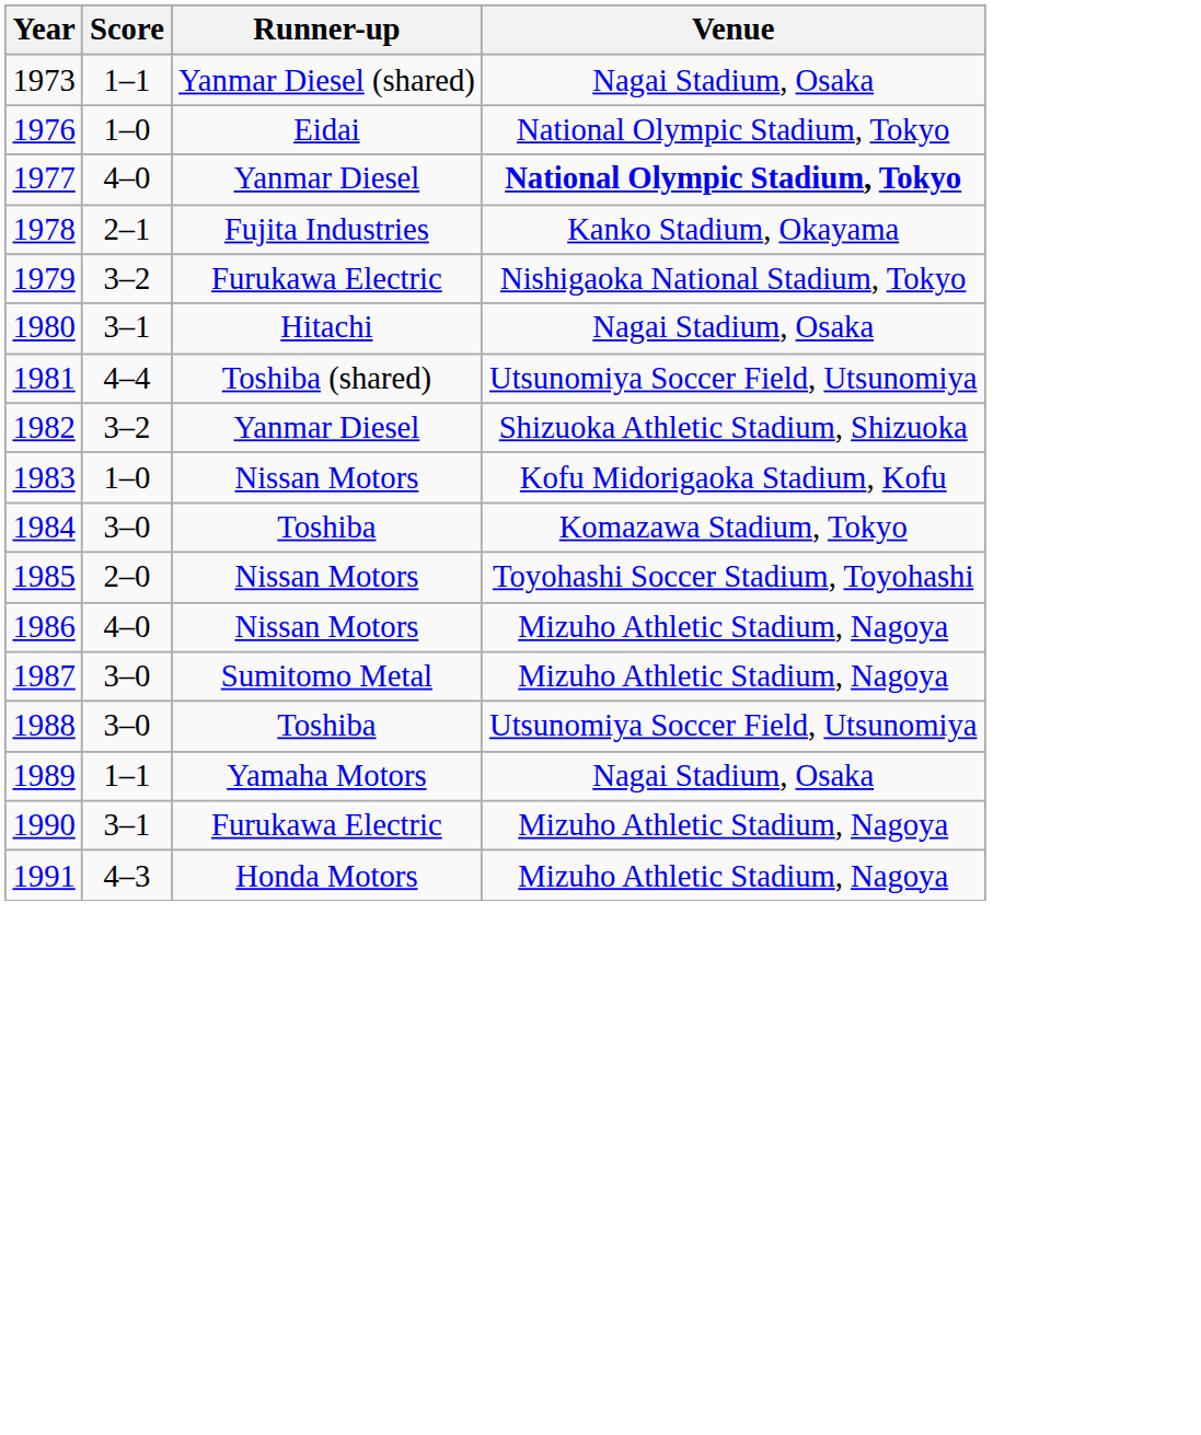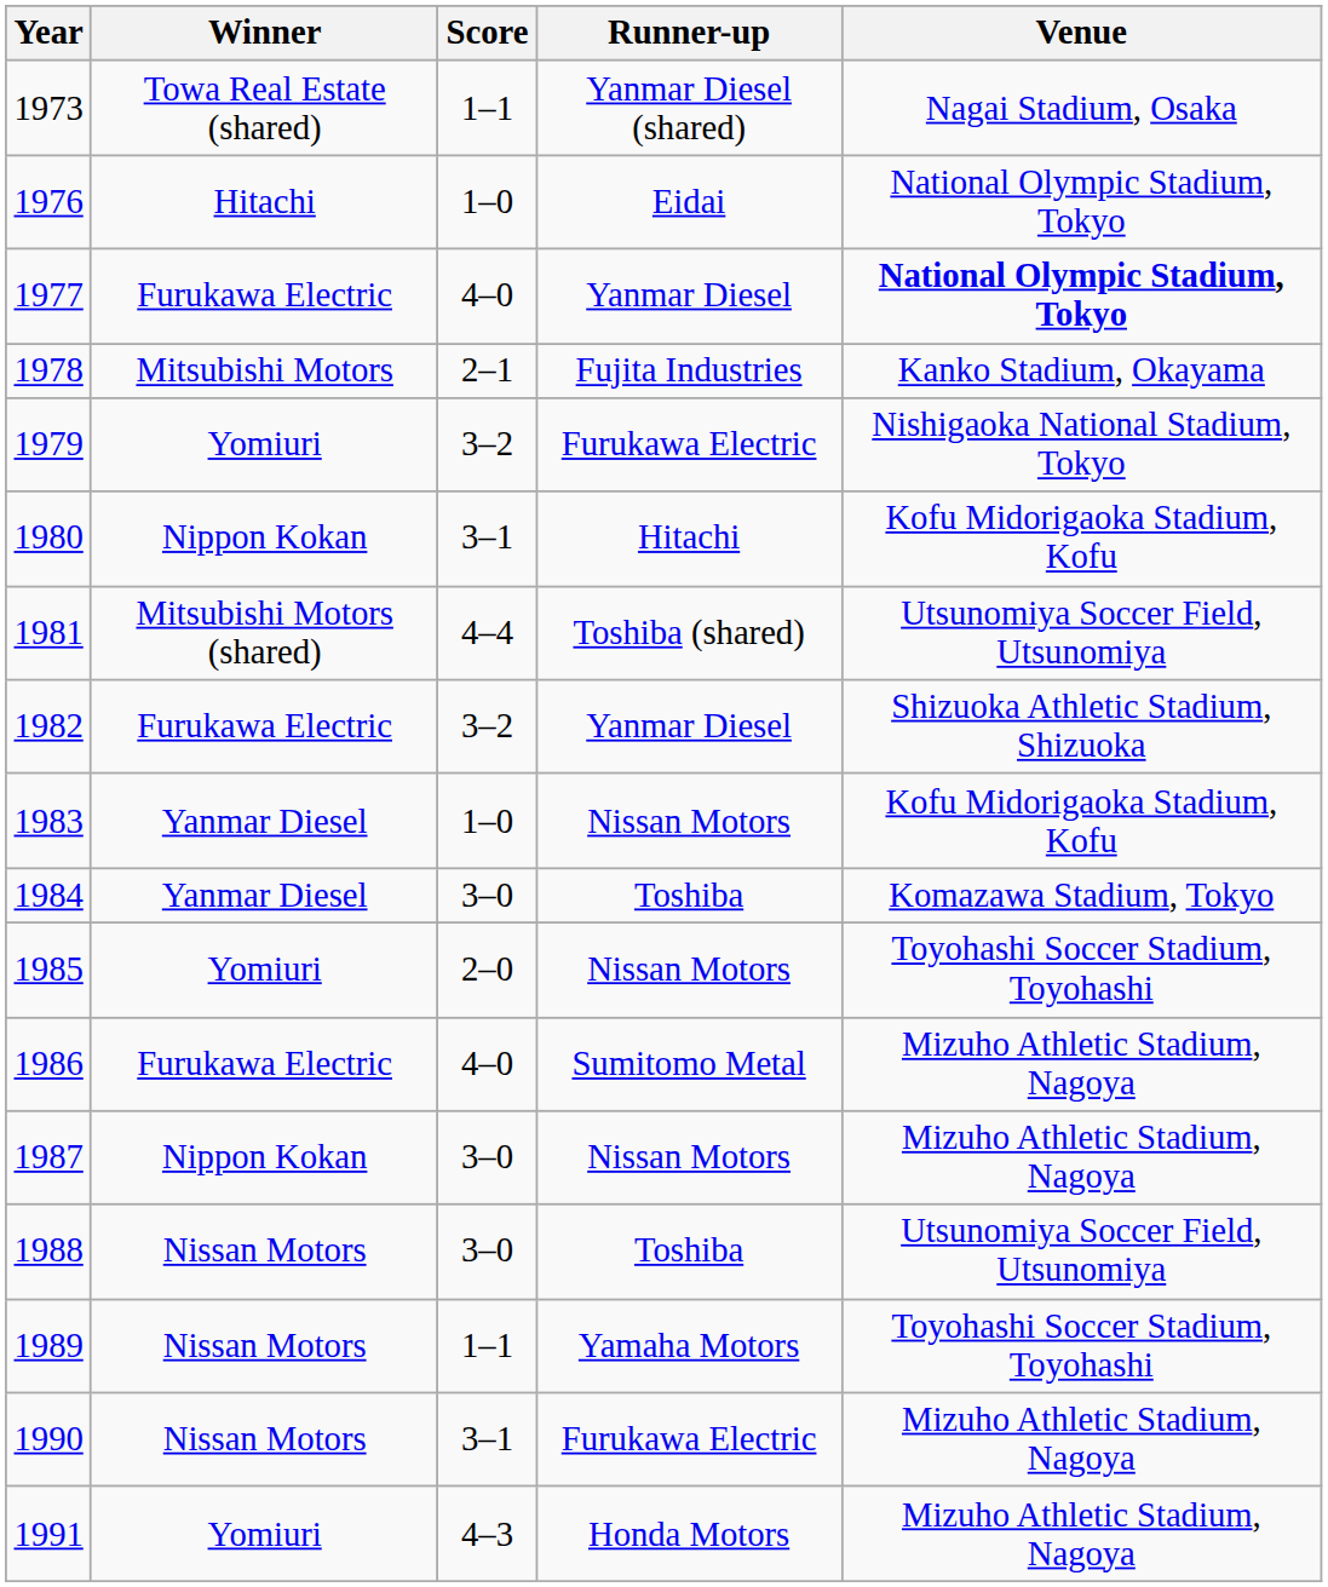+ column: Winner | Towa Real Estate (shared) | Hitachi | Furukawa Electric | Mitsubishi Motors | Yomiuri | Nippon Kokan | Mitsubishi Motors (shared) | Furukawa Electric | Yanmar Diesel | Yanmar Diesel | Yomiuri | Furukawa Electric | Nippon Kokan | Nissan Motors | Nissan Motors | Nissan Motors | Yomiuri
1980 | Venue: Nagai Stadium, Osaka -> Kofu Midorigaoka Stadium, Kofu
1986 | Runner-up: Nissan Motors -> Sumitomo Metal
1987 | Runner-up: Sumitomo Metal -> Nissan Motors
1989 | Venue: Nagai Stadium, Osaka -> Toyohashi Soccer Stadium, Toyohashi
